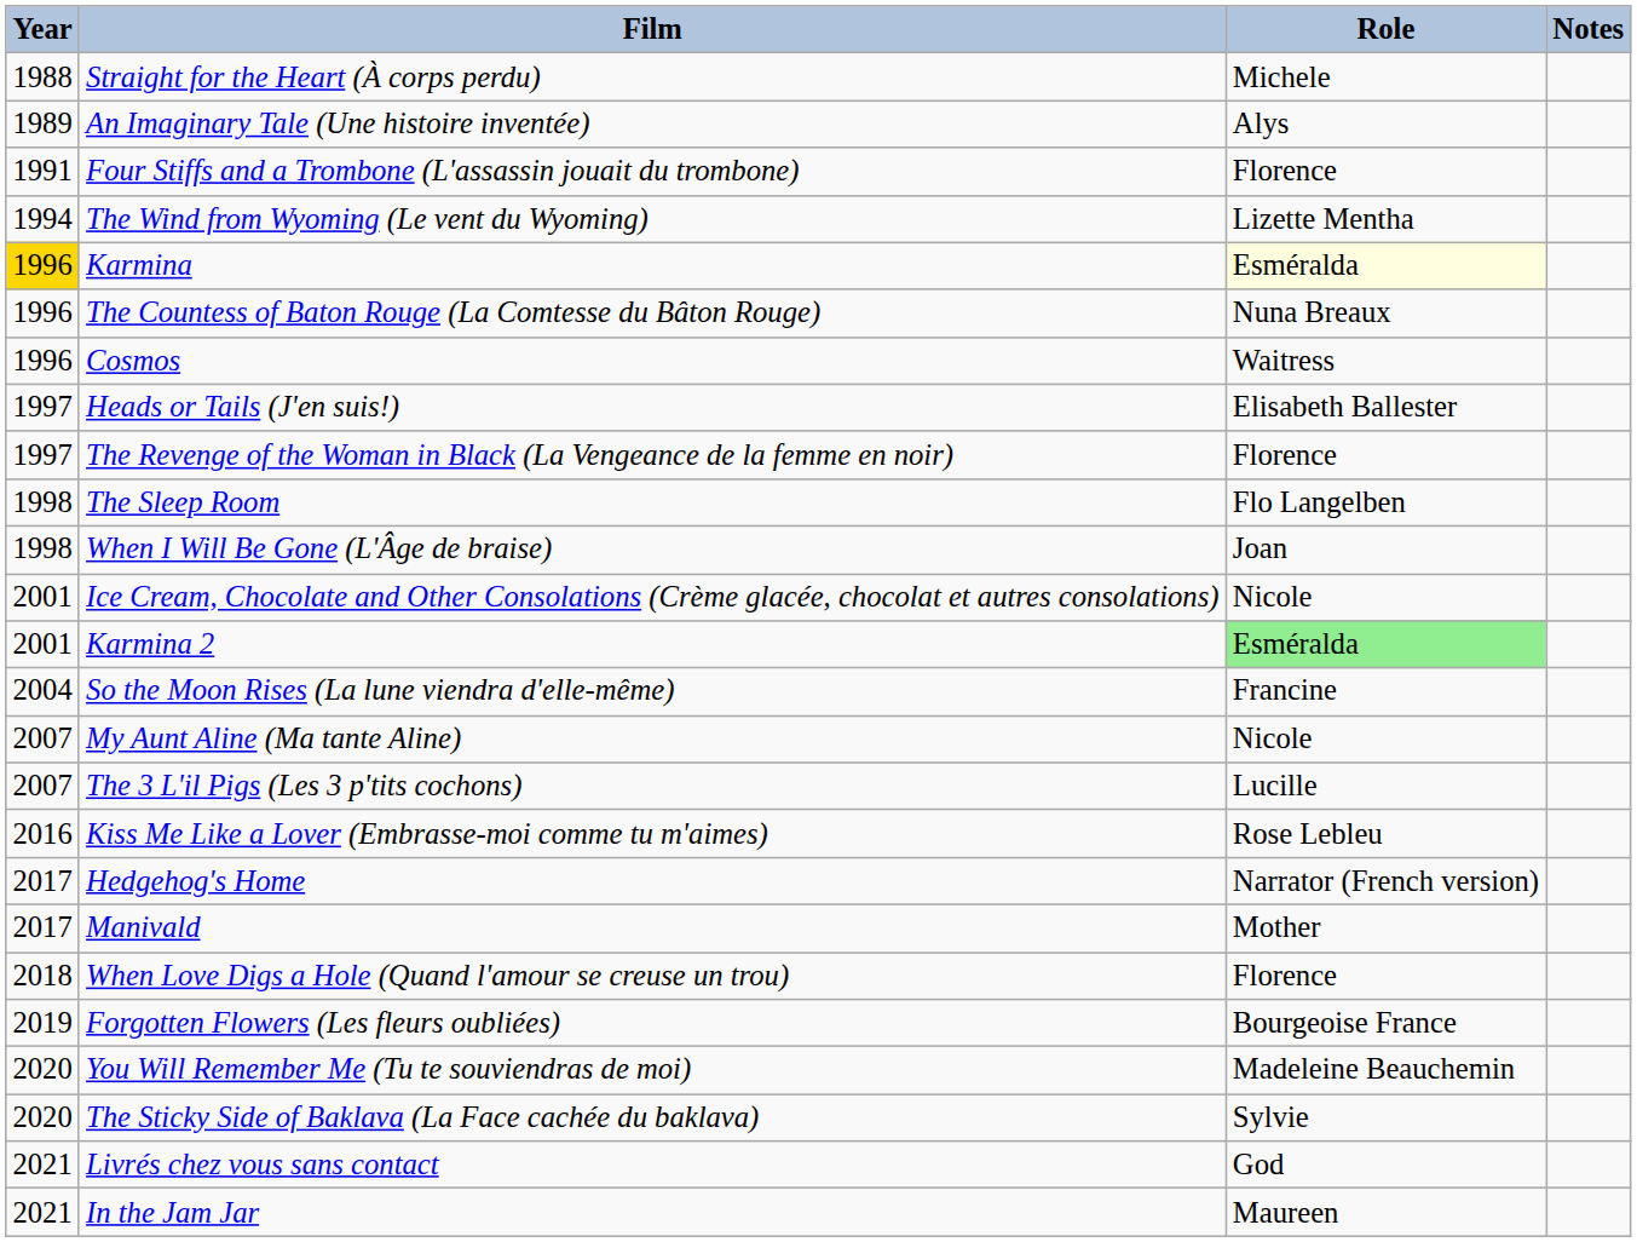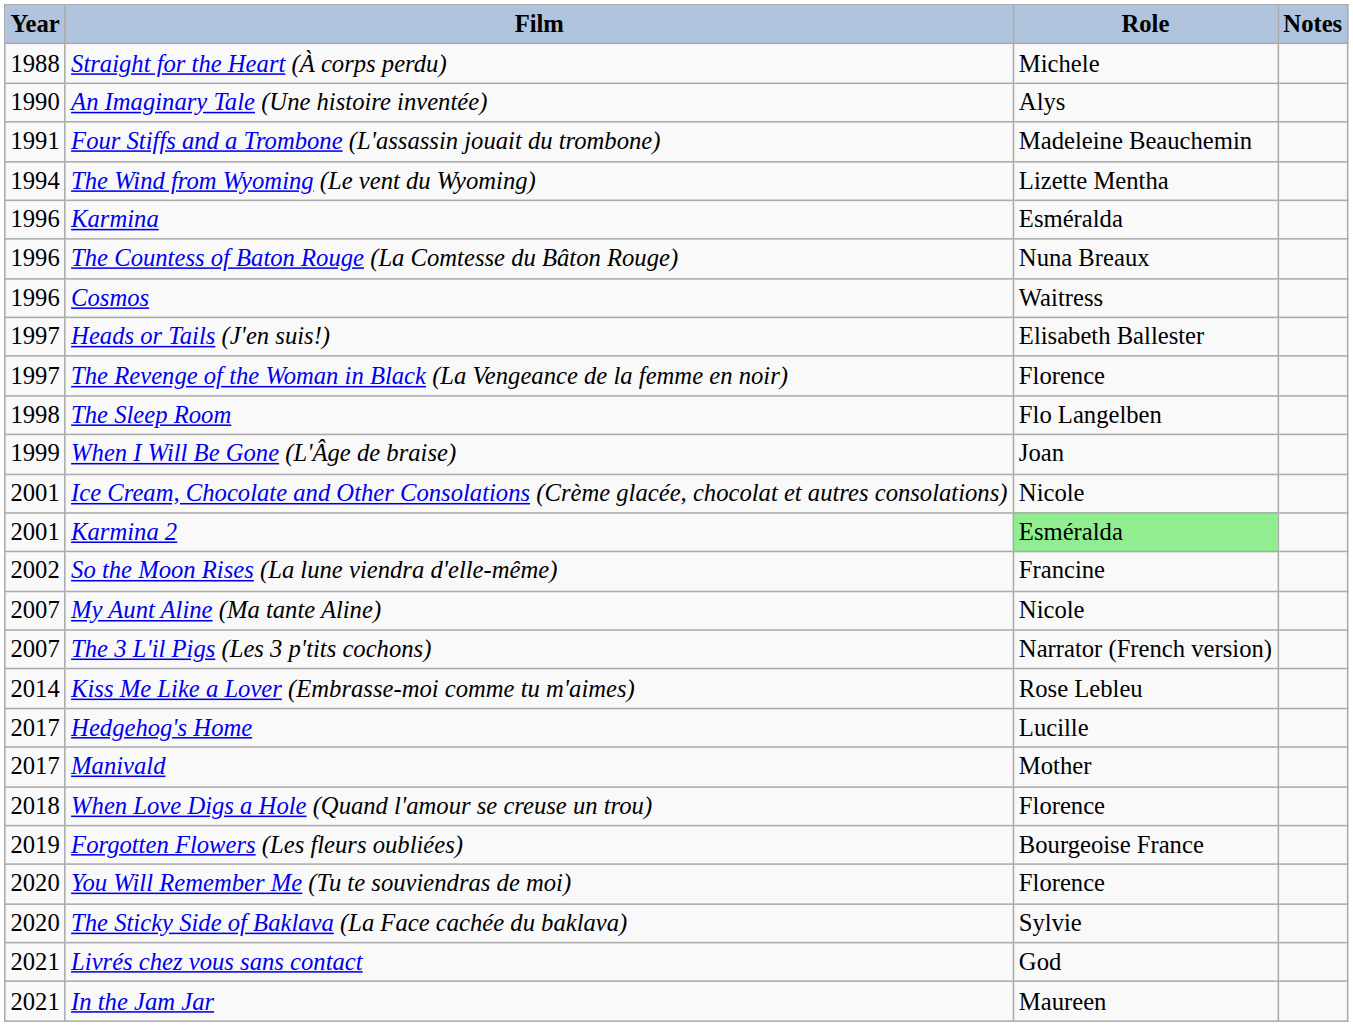An Imaginary Tale (Une histoire inventée) | Year: 1989 -> 1990
Four Stiffs and a Trombone (L'assassin jouait du trombone) | Role: Florence -> Madeleine Beauchemin
Karmina | Year: gold background -> no background
Karmina | Role: lightyellow background -> no background
When I Will Be Gone (L'Âge de braise) | Year: 1998 -> 1999
So the Moon Rises (La lune viendra d'elle-même) | Year: 2004 -> 2002
The 3 L'il Pigs (Les 3 p'tits cochons) | Role: Lucille -> Narrator (French version)
Kiss Me Like a Lover (Embrasse-moi comme tu m'aimes) | Year: 2016 -> 2014
Hedgehog's Home | Role: Narrator (French version) -> Lucille
You Will Remember Me (Tu te souviendras de moi) | Role: Madeleine Beauchemin -> Florence
